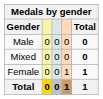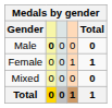Male | column 2: normal -> bold
rows swapped: Female <-> Mixed
